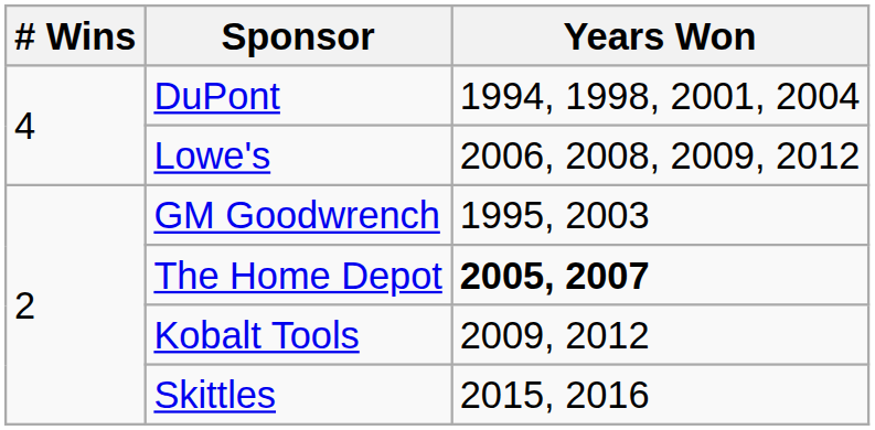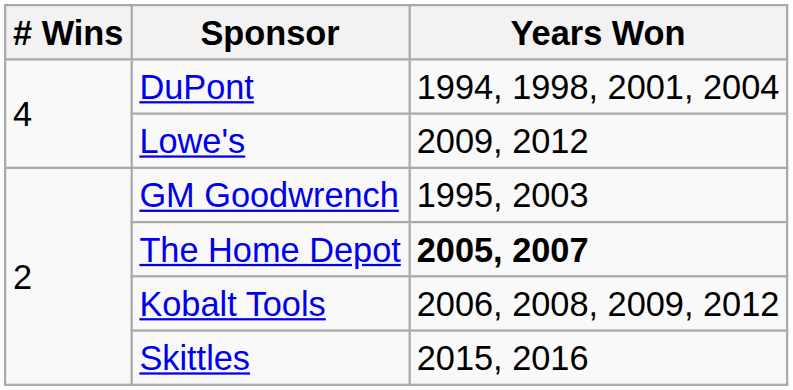Lowe's | Years Won: 2006, 2008, 2009, 2012 -> 2009, 2012
Kobalt Tools | Years Won: 2009, 2012 -> 2006, 2008, 2009, 2012
